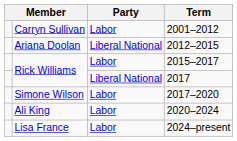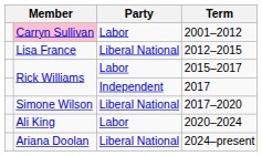2001–2012 | column 2: no background -> pink background
2012–2015 | column 2: Ariana Doolan -> Lisa France
2017 | Party: Liberal National -> Independent
2017–2020 | Party: Labor -> Liberal National
2024–present | column 2: Lisa France -> Ariana Doolan
2024–present | Party: Labor -> Liberal National
